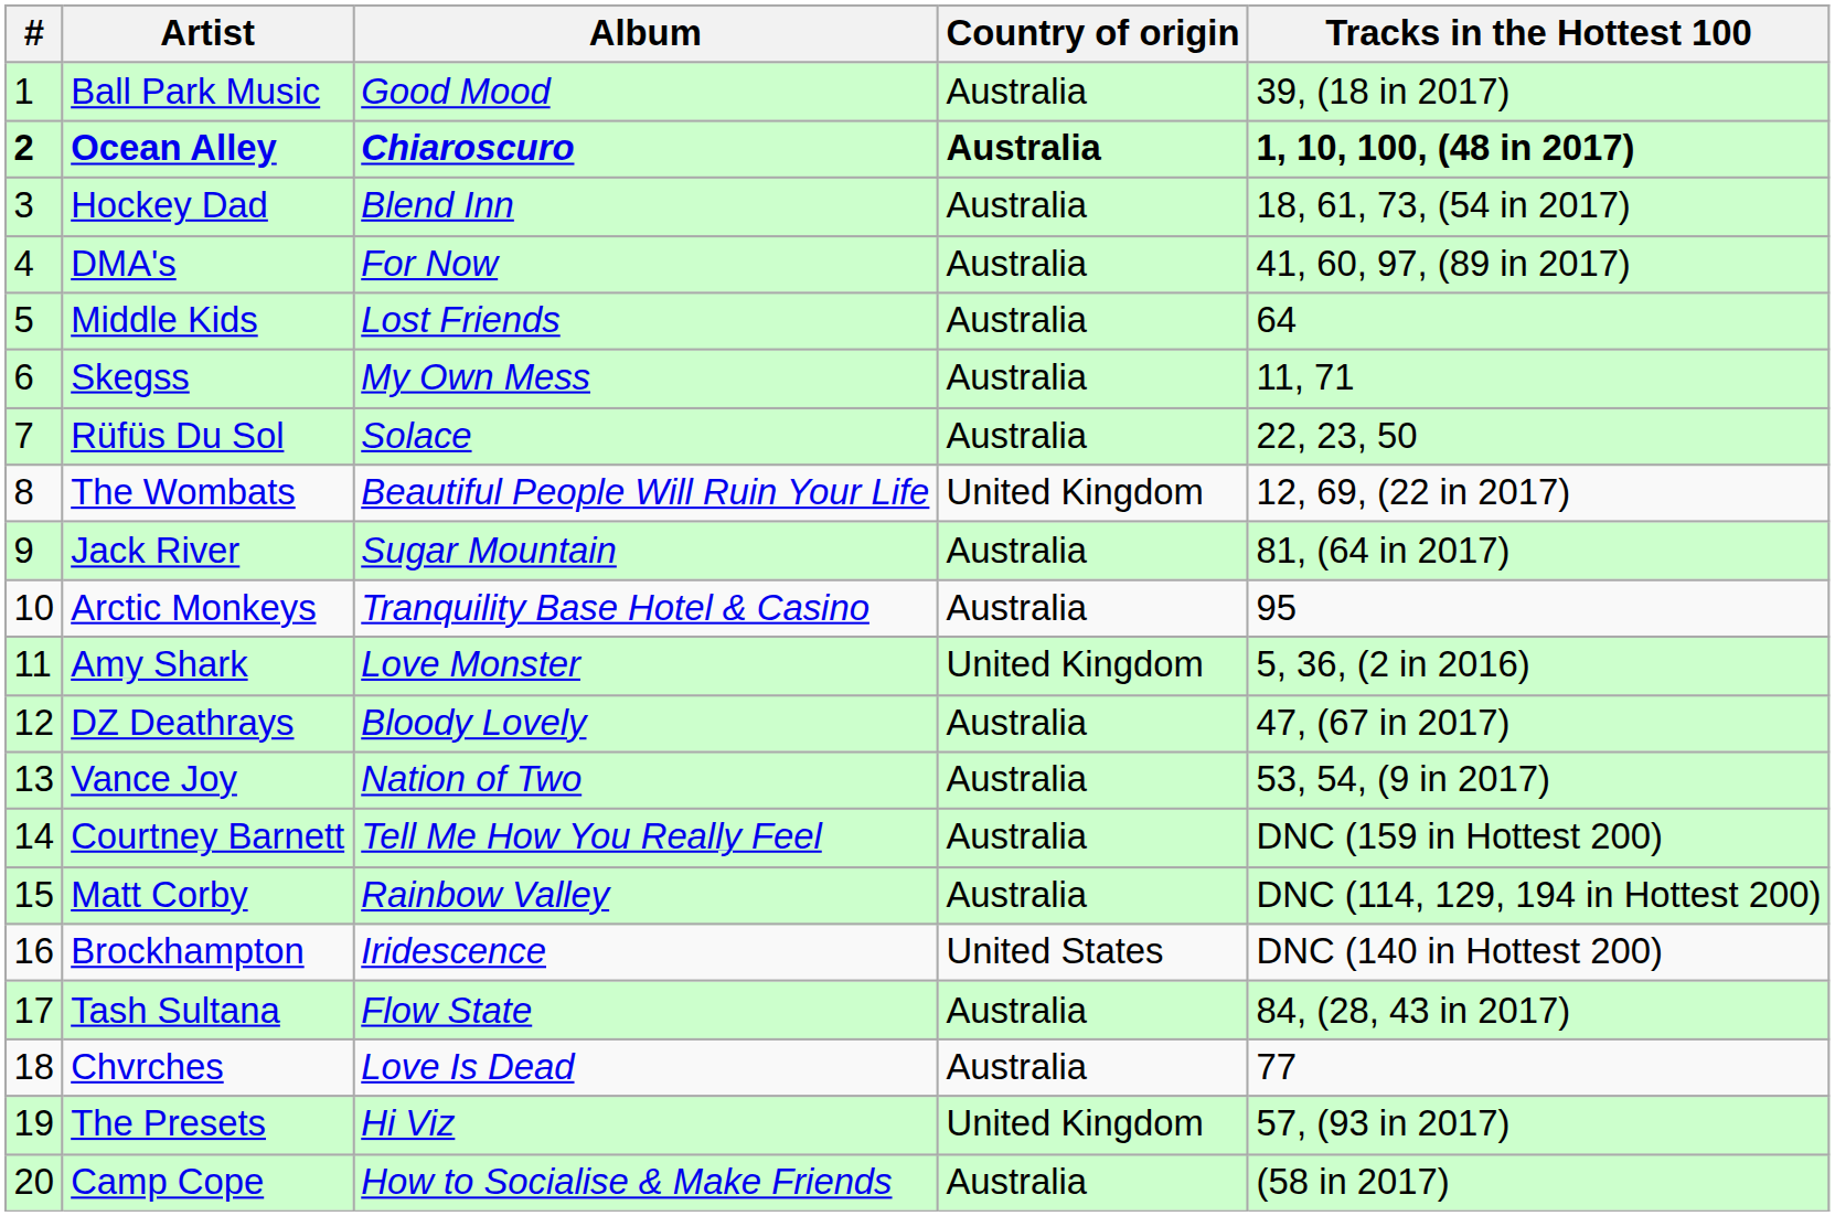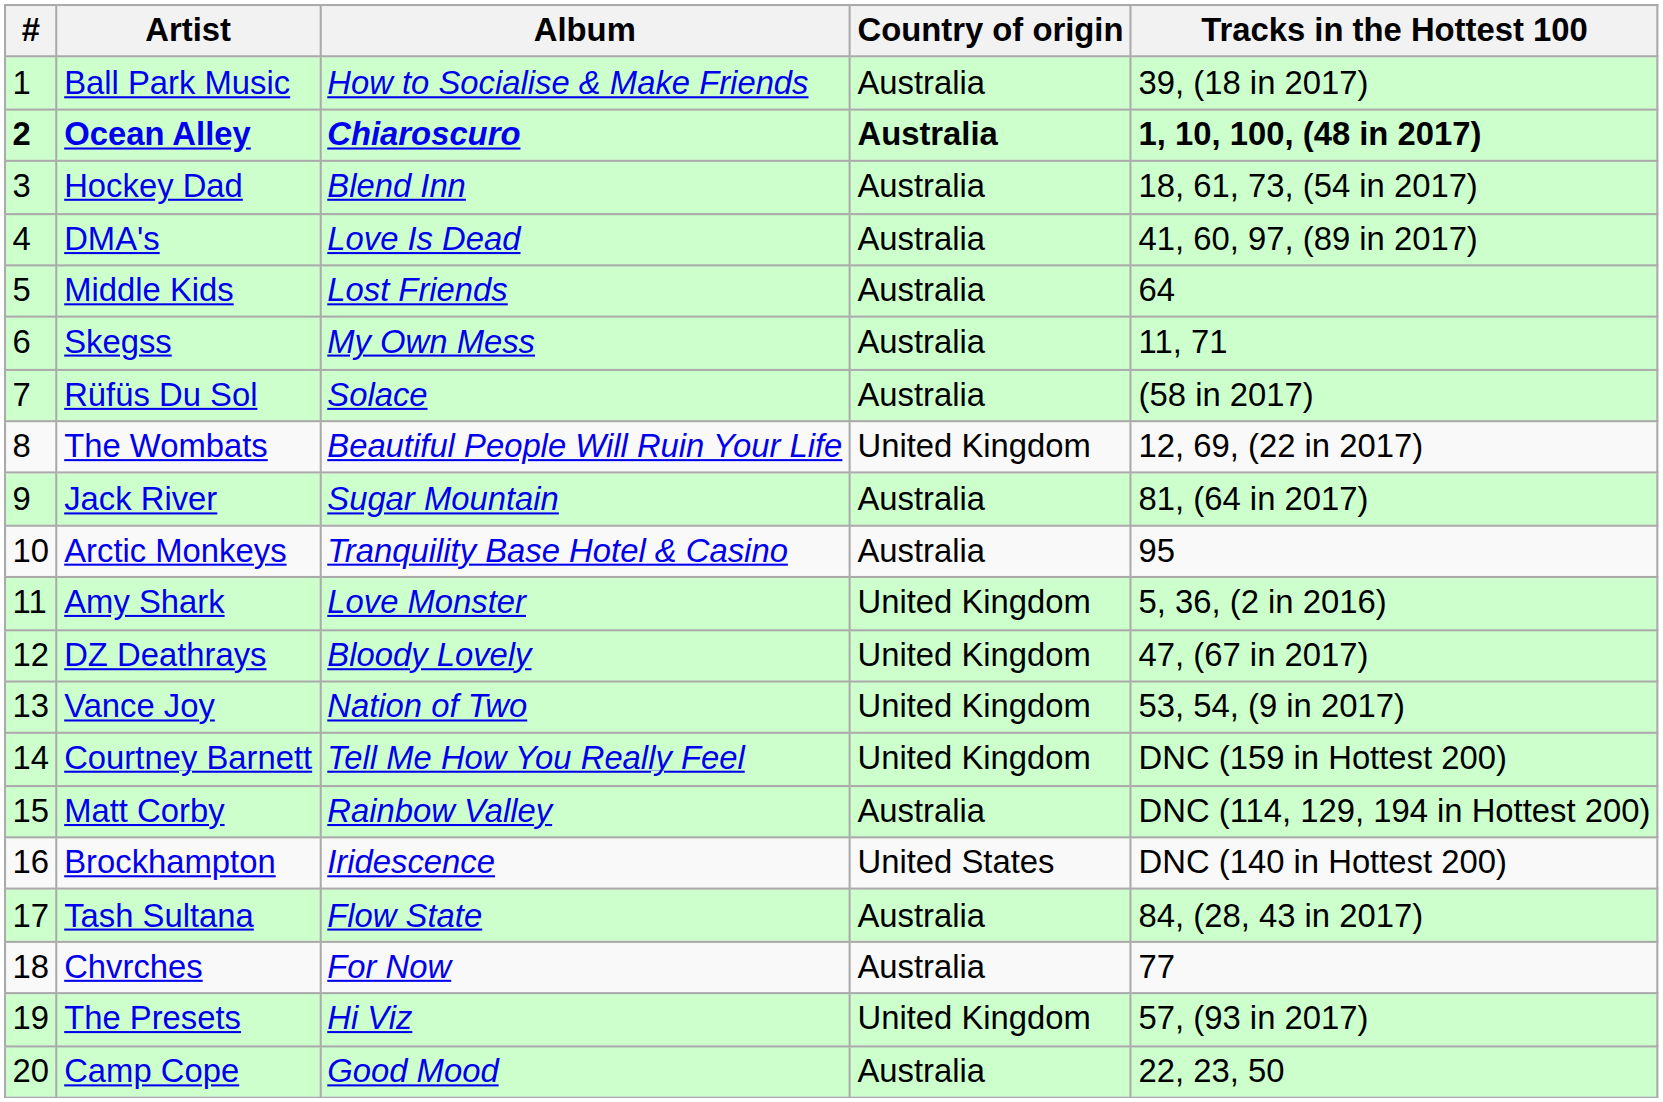Ball Park Music | Album: Good Mood -> How to Socialise & Make Friends
DMA's | Album: For Now -> Love Is Dead
Rüfüs Du Sol | Tracks in the Hottest 100: 22, 23, 50 -> (58 in 2017)
DZ Deathrays | Country of origin: Australia -> United Kingdom
Vance Joy | Country of origin: Australia -> United Kingdom
Courtney Barnett | Country of origin: Australia -> United Kingdom
Chvrches | Album: Love Is Dead -> For Now
Camp Cope | Album: How to Socialise & Make Friends -> Good Mood
Camp Cope | Tracks in the Hottest 100: (58 in 2017) -> 22, 23, 50
